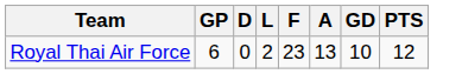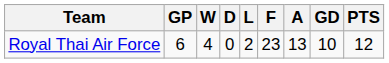+ column: W | 4
